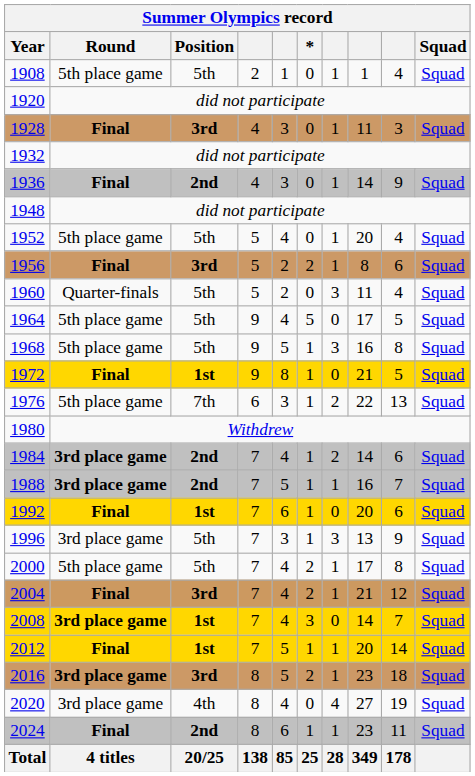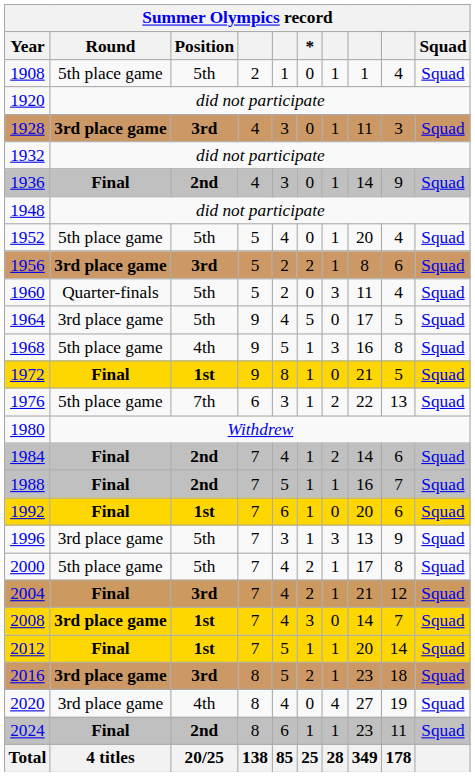1928 | Round: Final -> 3rd place game
1956 | Round: Final -> 3rd place game
1964 | Round: 5th place game -> 3rd place game
1968 | Position: 5th -> 4th
1984 | Round: 3rd place game -> Final
1988 | Round: 3rd place game -> Final
